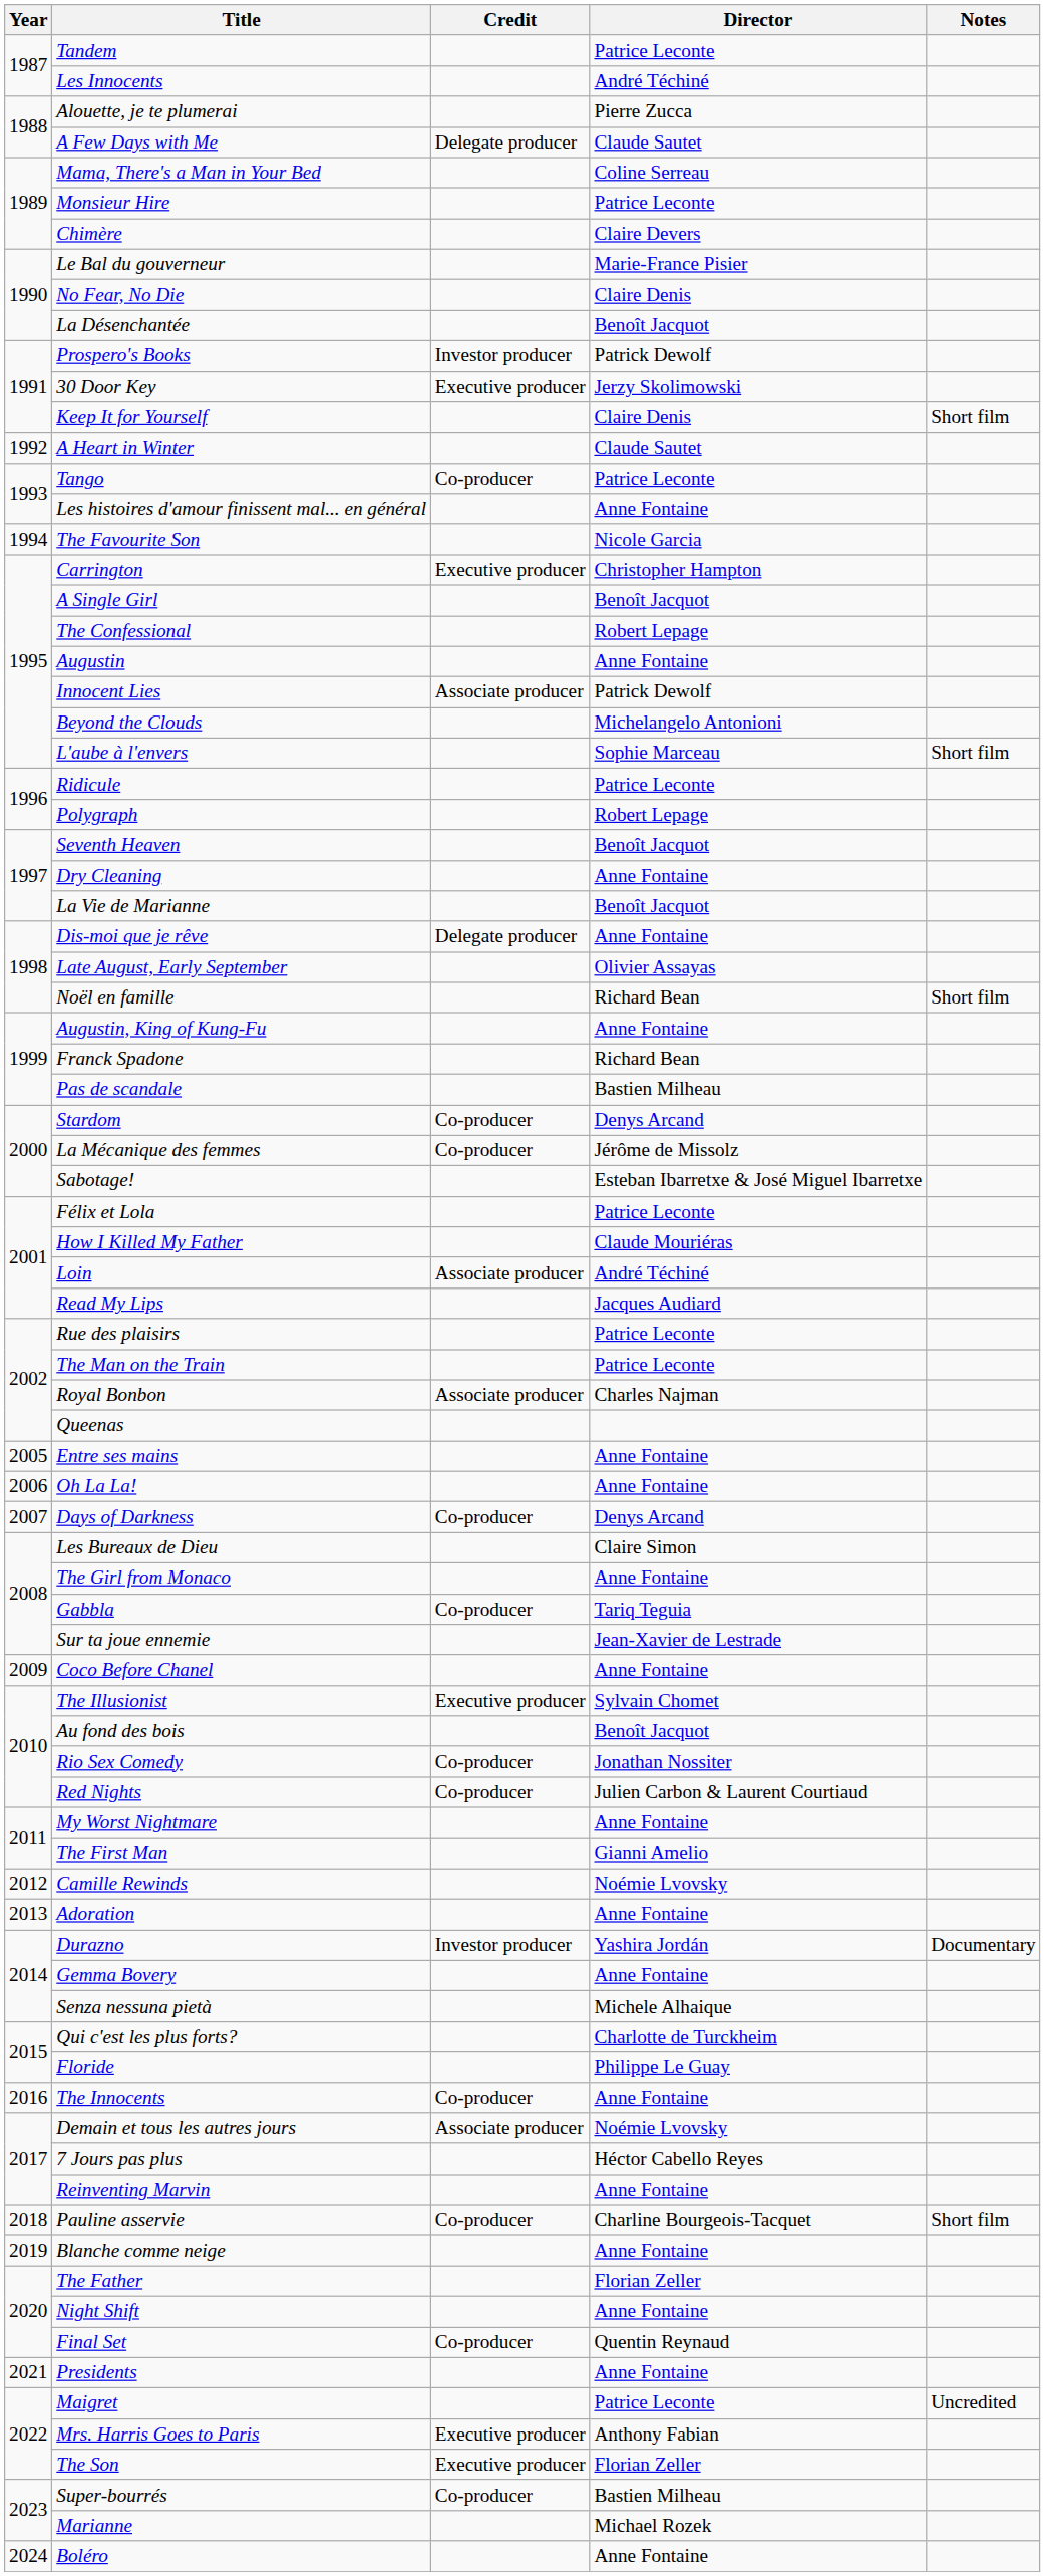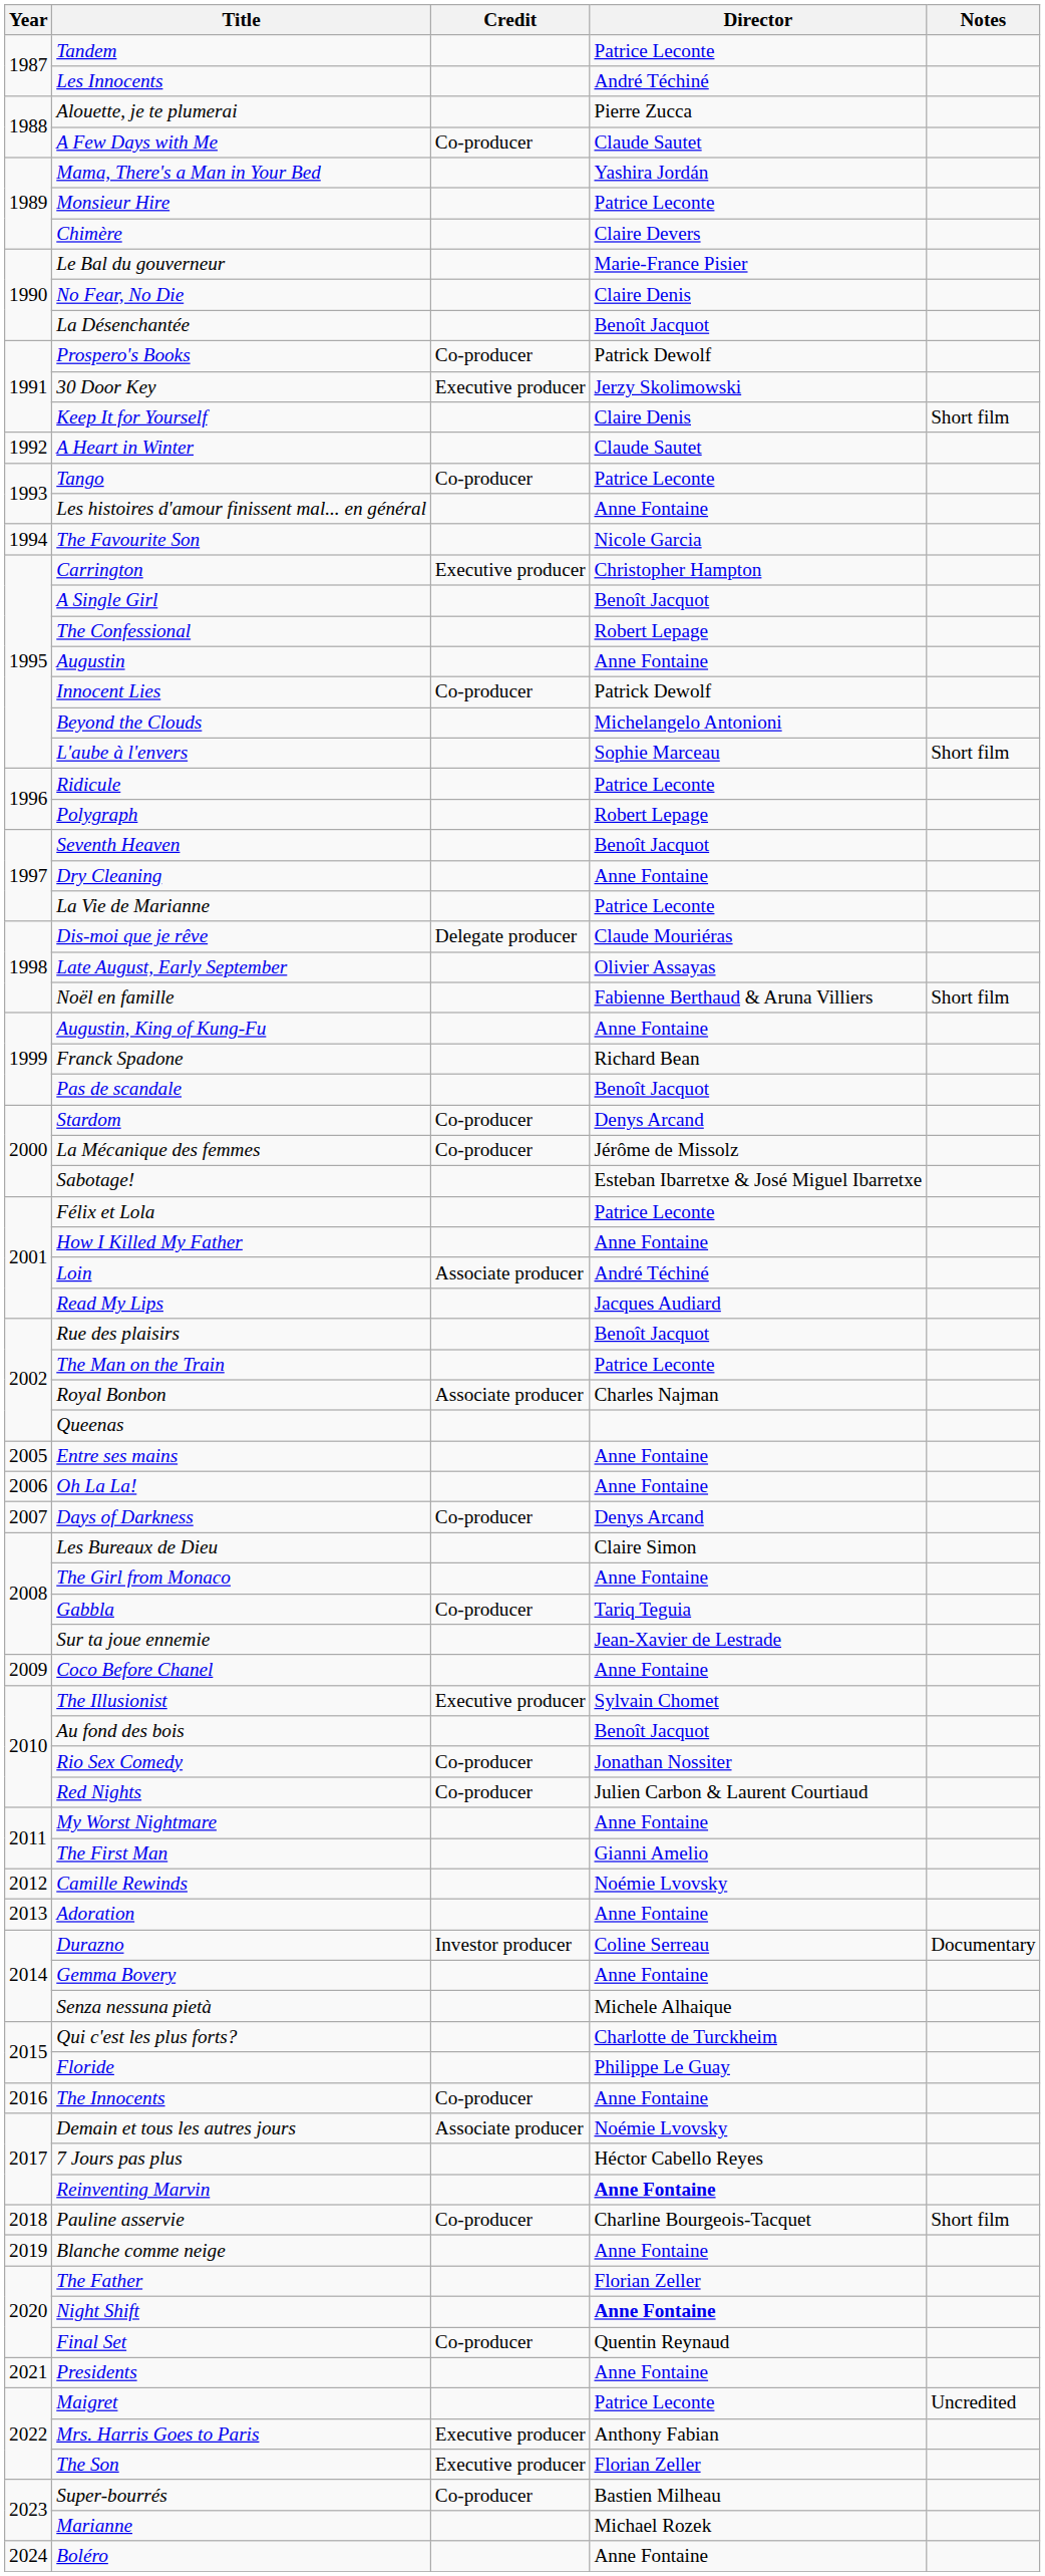A Few Days with Me | Credit: Delegate producer -> Co-producer
Mama, There's a Man in Your Bed | Director: Coline Serreau -> Yashira Jordán
Prospero's Books | Credit: Investor producer -> Co-producer
Innocent Lies | Credit: Associate producer -> Co-producer
La Vie de Marianne | Director: Benoît Jacquot -> Patrice Leconte
Dis-moi que je rêve | Director: Anne Fontaine -> Claude Mouriéras
Noël en famille | Director: Richard Bean -> Fabienne Berthaud & Aruna Villiers
Pas de scandale | Director: Bastien Milheau -> Benoît Jacquot
How I Killed My Father | Director: Claude Mouriéras -> Anne Fontaine
Rue des plaisirs | Director: Patrice Leconte -> Benoît Jacquot
Durazno | Director: Yashira Jordán -> Coline Serreau
Reinventing Marvin | Director: normal -> bold
Night Shift | Director: normal -> bold
